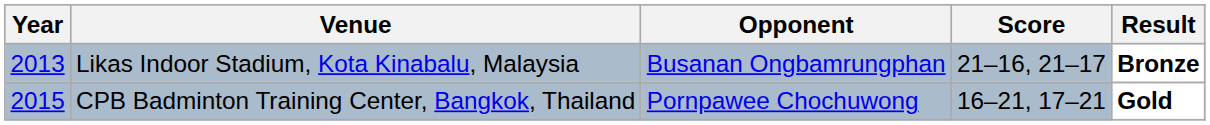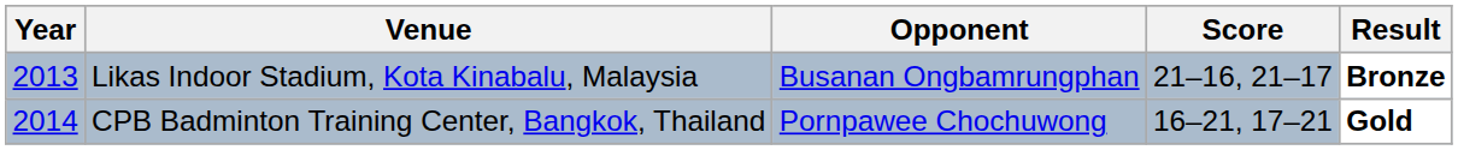CPB Badminton Training Center, Bangkok, Thailand | Year: 2015 -> 2014
